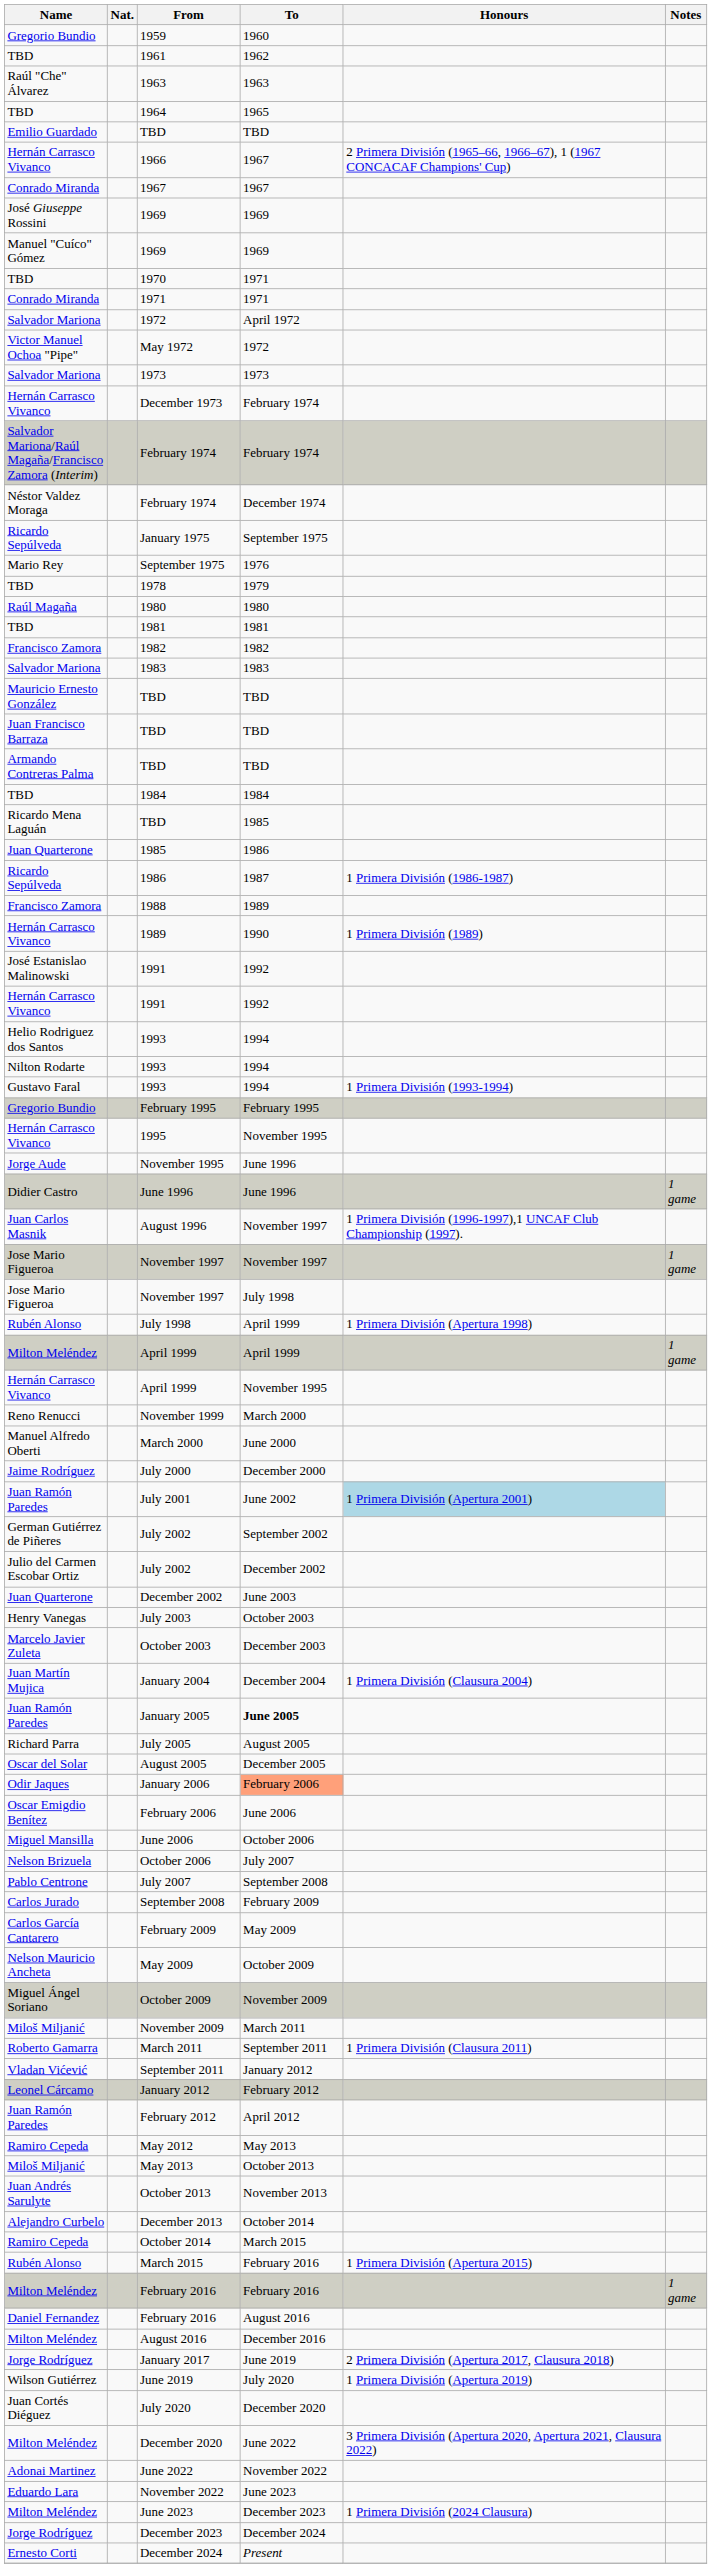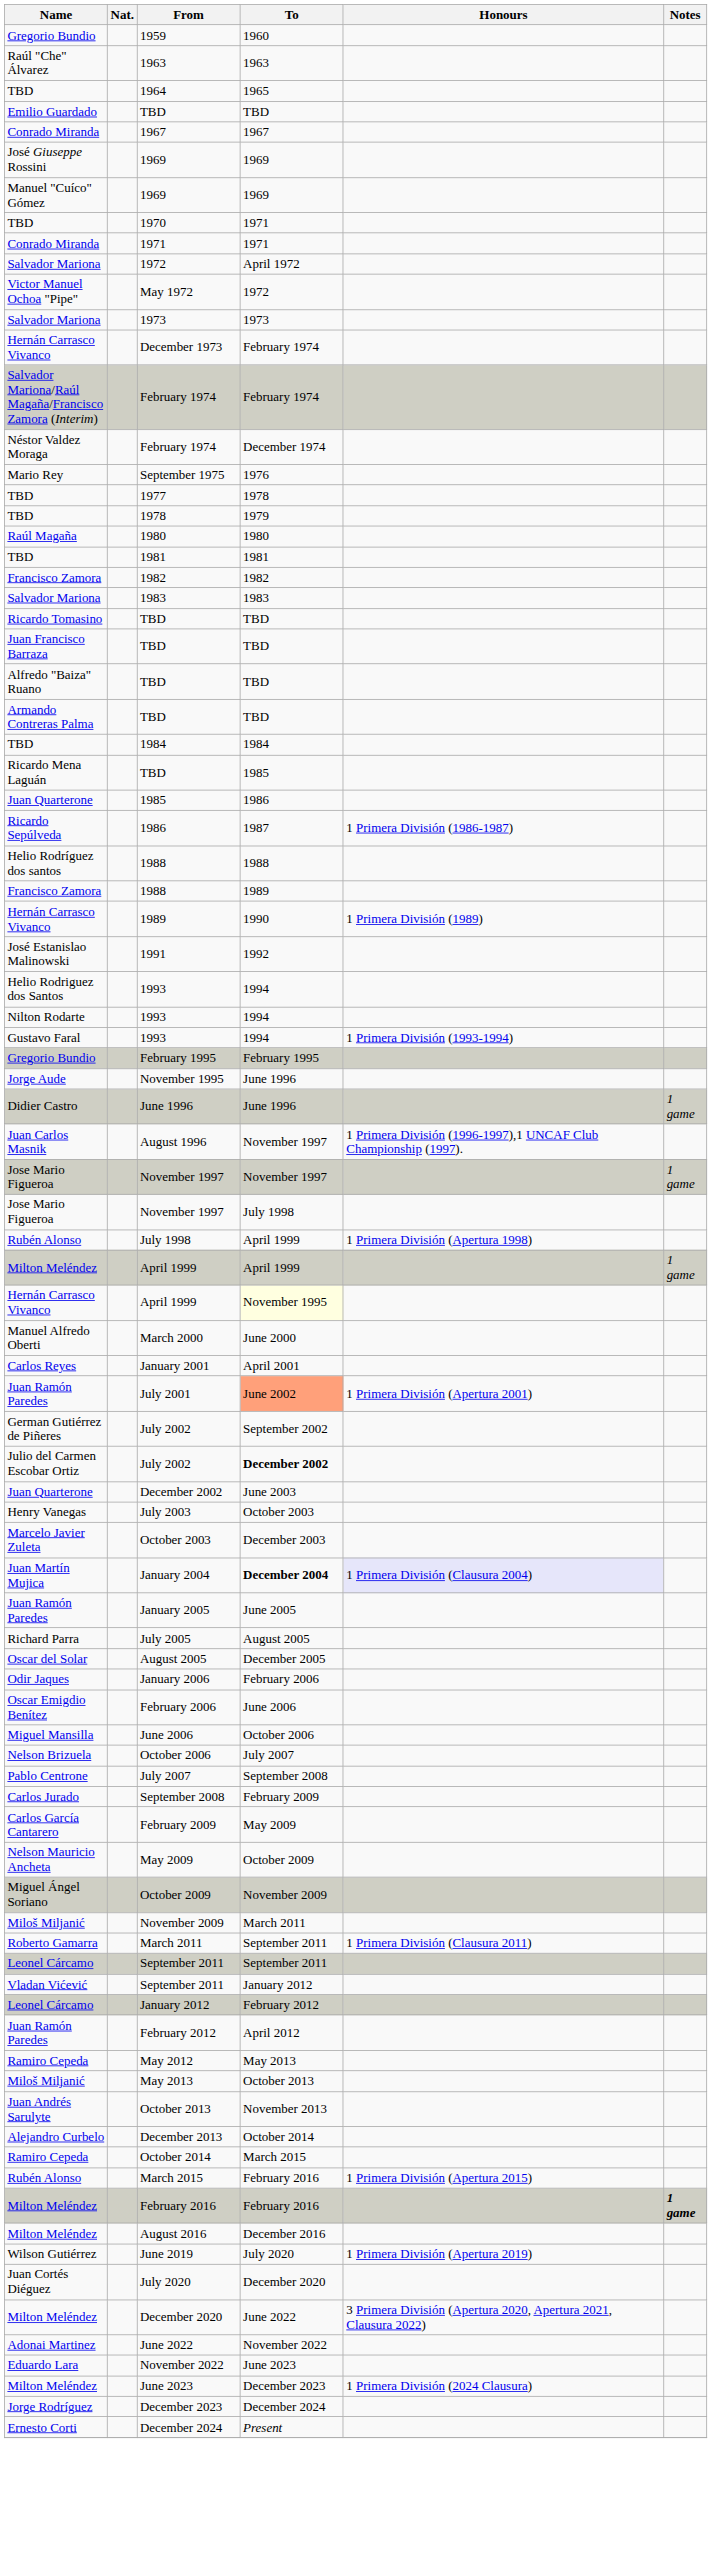- row: TBD | 1961 | 1962
- row: Hernán Carrasco Vivanco | 1966 | 1967 | 2 Primera División (1965–66, 1966–67), 1 (1967 CONCACAF Champions' Cup)
- row: Ricardo Sepúlveda | January 1975 | September 1975
+ row: TBD | 1977 | 1978
+ row: Ricardo Tomasino | TBD | TBD
- row: Mauricio Ernesto González | TBD | TBD
+ row: Alfredo "Baiza" Ruano | TBD | TBD
+ row: Helio Rodríguez dos santos | 1988 | 1988
- row: Hernán Carrasco Vivanco | 1991 | 1992
- row: Hernán Carrasco Vivanco | 1995 | November 1995
Hernán Carrasco Vivanco / April 1999 | To: no background -> lightyellow background
- row: Reno Renucci | November 1999 | March 2000
- row: Jaime Rodríguez | July 2000 | December 2000
+ row: Carlos Reyes | January 2001 | April 2001
July 2001 | To: no background -> lightsalmon background
July 2001 | Honours: lightblue background -> no background
Julio del Carmen Escobar Ortiz / July 2002 | To: normal -> bold
January 2004 | To: normal -> bold
January 2004 | Honours: no background -> lavender background
January 2005 | To: bold -> normal
January 2006 | To: lightsalmon background -> no background
+ row: Leonel Cárcamo | September 2011 | September 2011
Milton Meléndez / February 2016 | Notes: normal -> bold
- row: Daniel Fernandez | February 2016 | August 2016
- row: Jorge Rodríguez | January 2017 | June 2019 | 2 Primera División (Apertura 2017, Clausura 2018)
